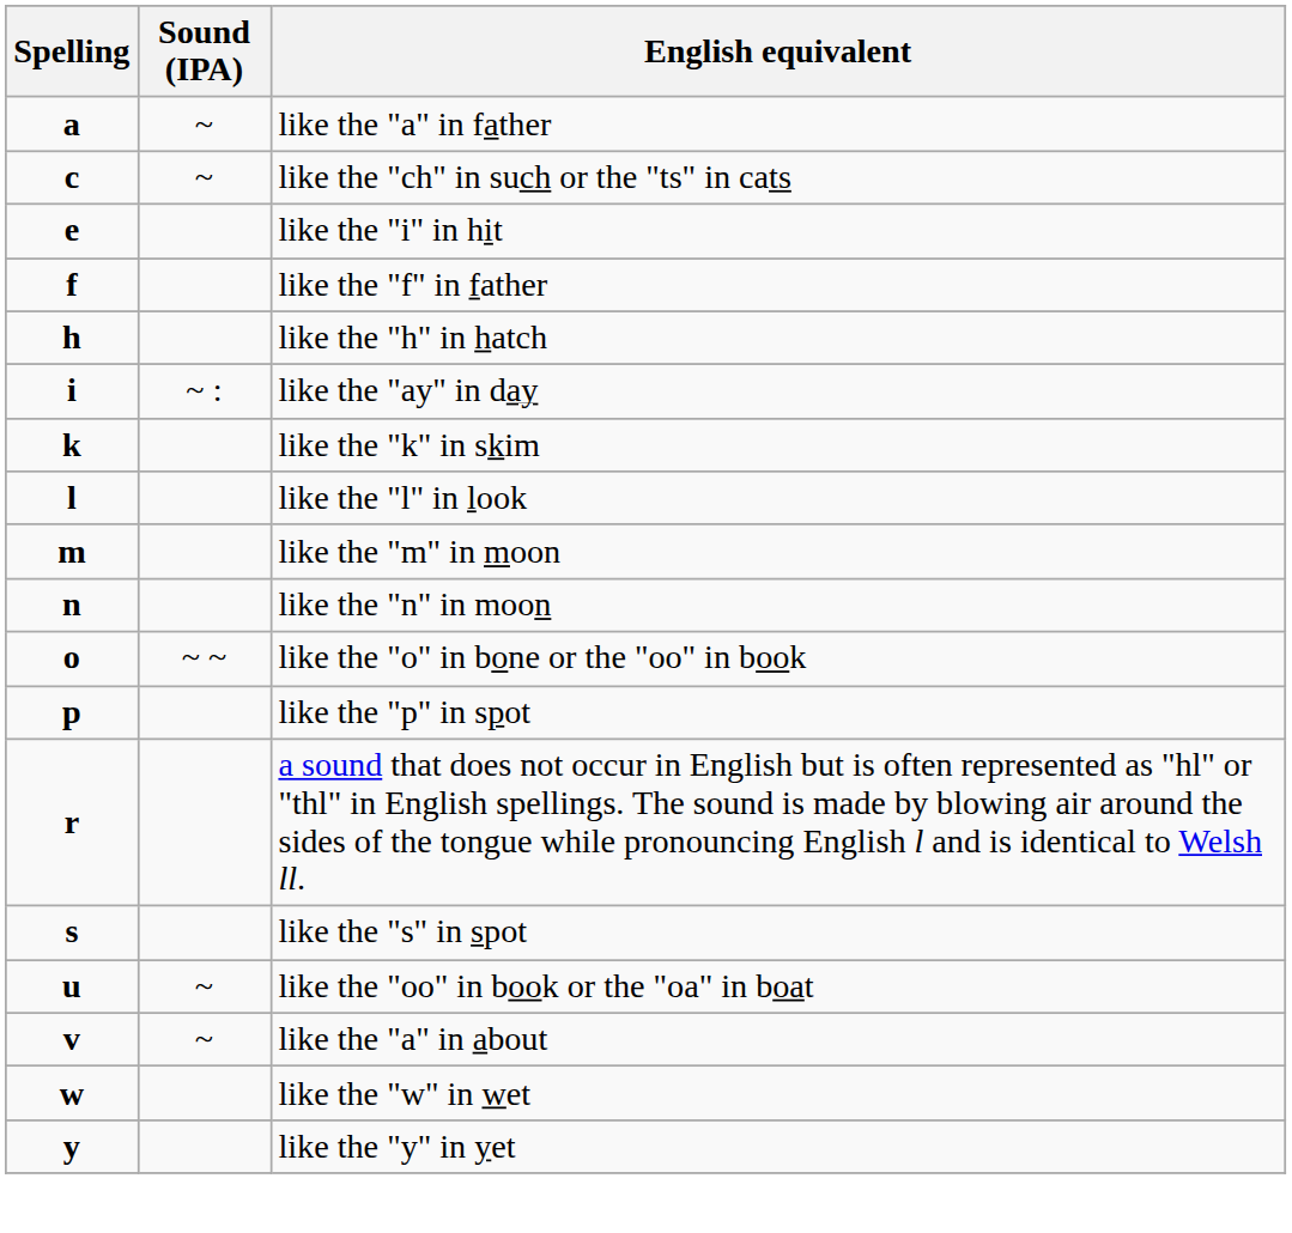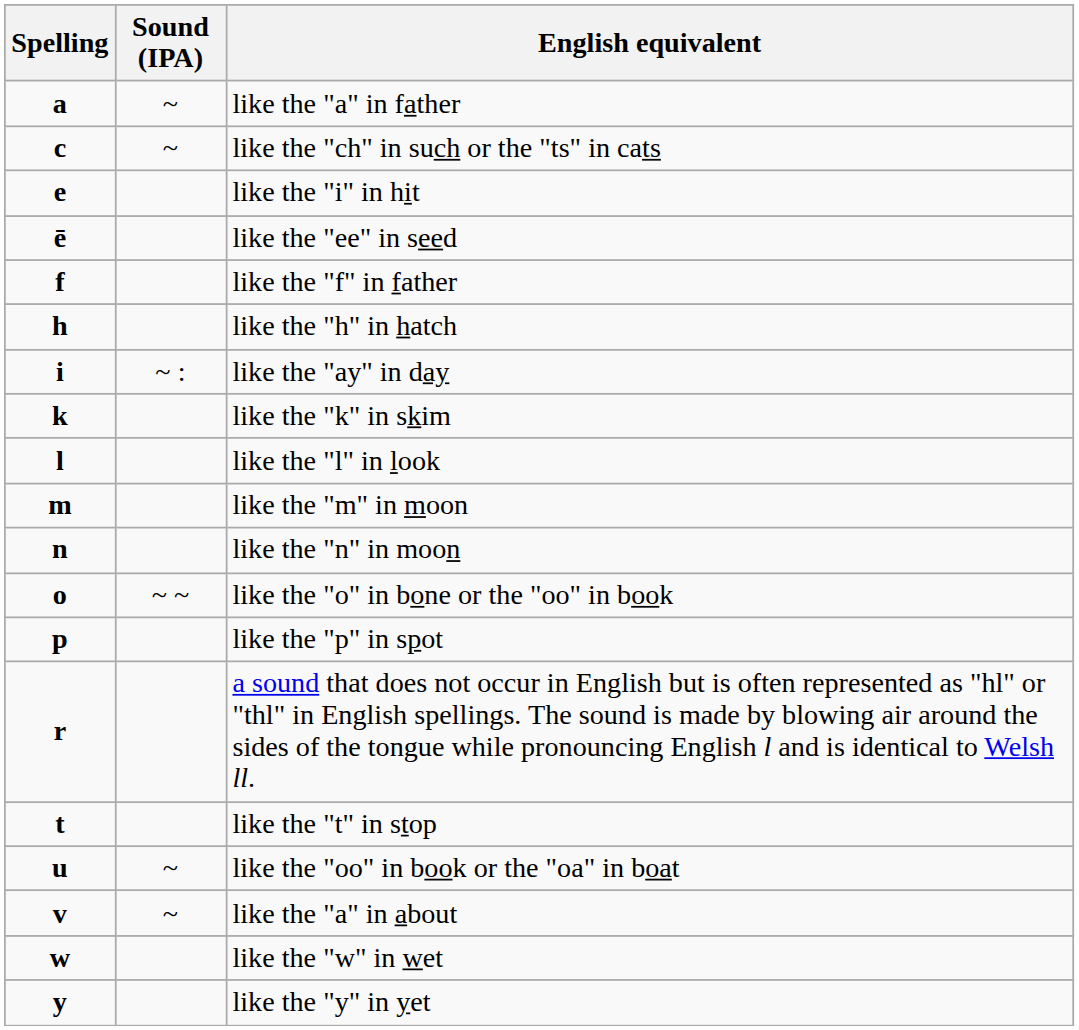+ row: ē | like the "ee" in seed
- row: s | like the "s" in spot
+ row: t | like the "t" in stop
